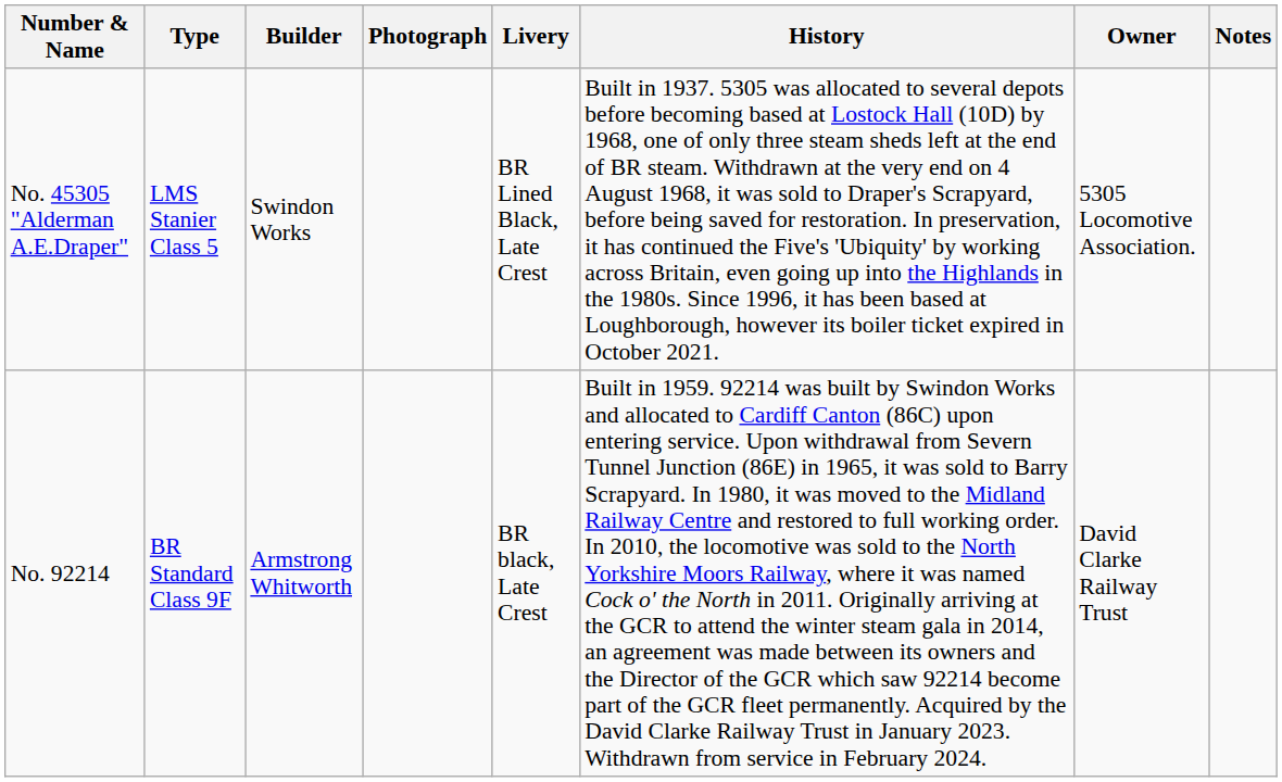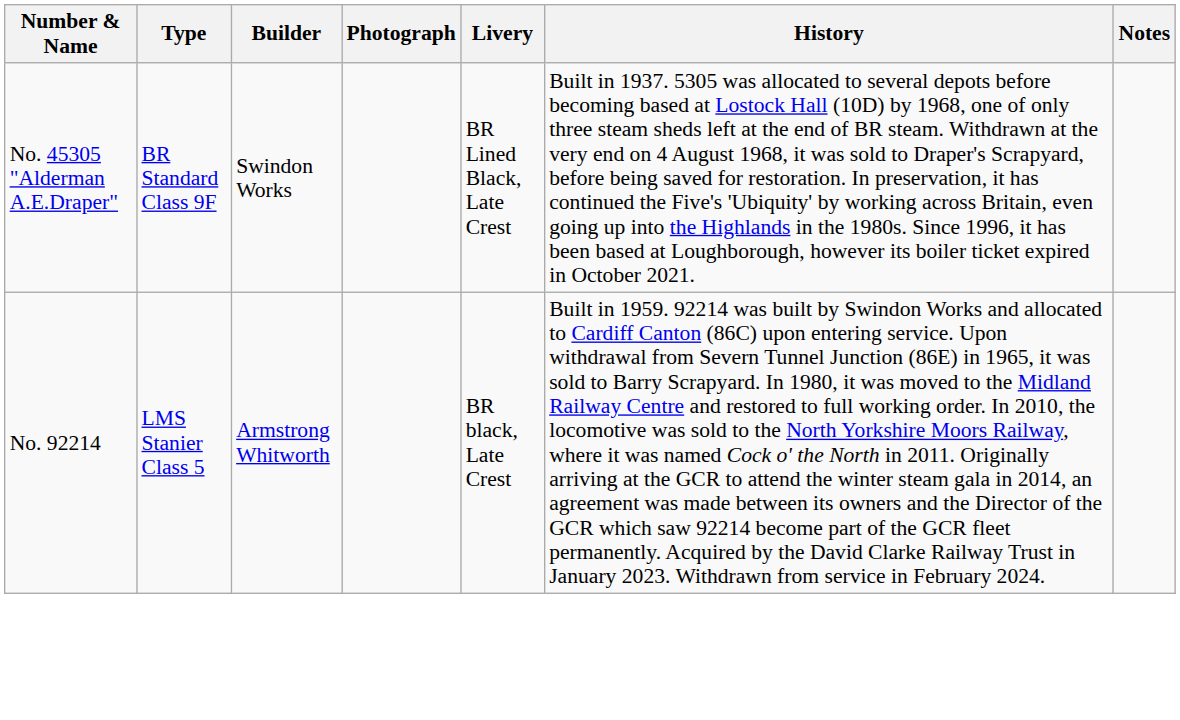- column: Owner | 5305 Locomotive Association. | David Clarke Railway Trust
No. 45305 "Alderman A.E.Draper" | Type: LMS Stanier Class 5 -> BR Standard Class 9F
No. 92214 | Type: BR Standard Class 9F -> LMS Stanier Class 5
